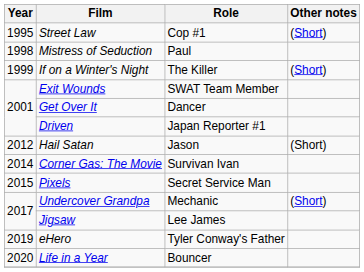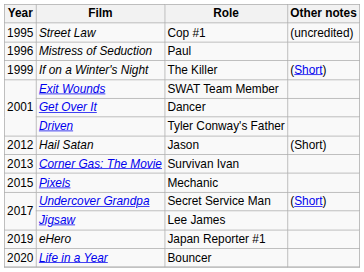Street Law | Other notes: (Short) -> (uncredited)
Mistress of Seduction | Year: 1998 -> 1996
Driven | Role: Japan Reporter #1 -> Tyler Conway's Father
Corner Gas: The Movie | Year: 2014 -> 2013
Pixels | Role: Secret Service Man -> Mechanic
Undercover Grandpa | Role: Mechanic -> Secret Service Man
eHero | Role: Tyler Conway's Father -> Japan Reporter #1
